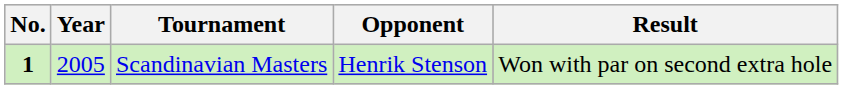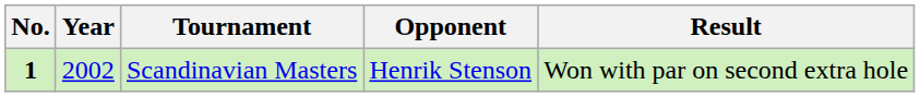Scandinavian Masters | Year: 2005 -> 2002
